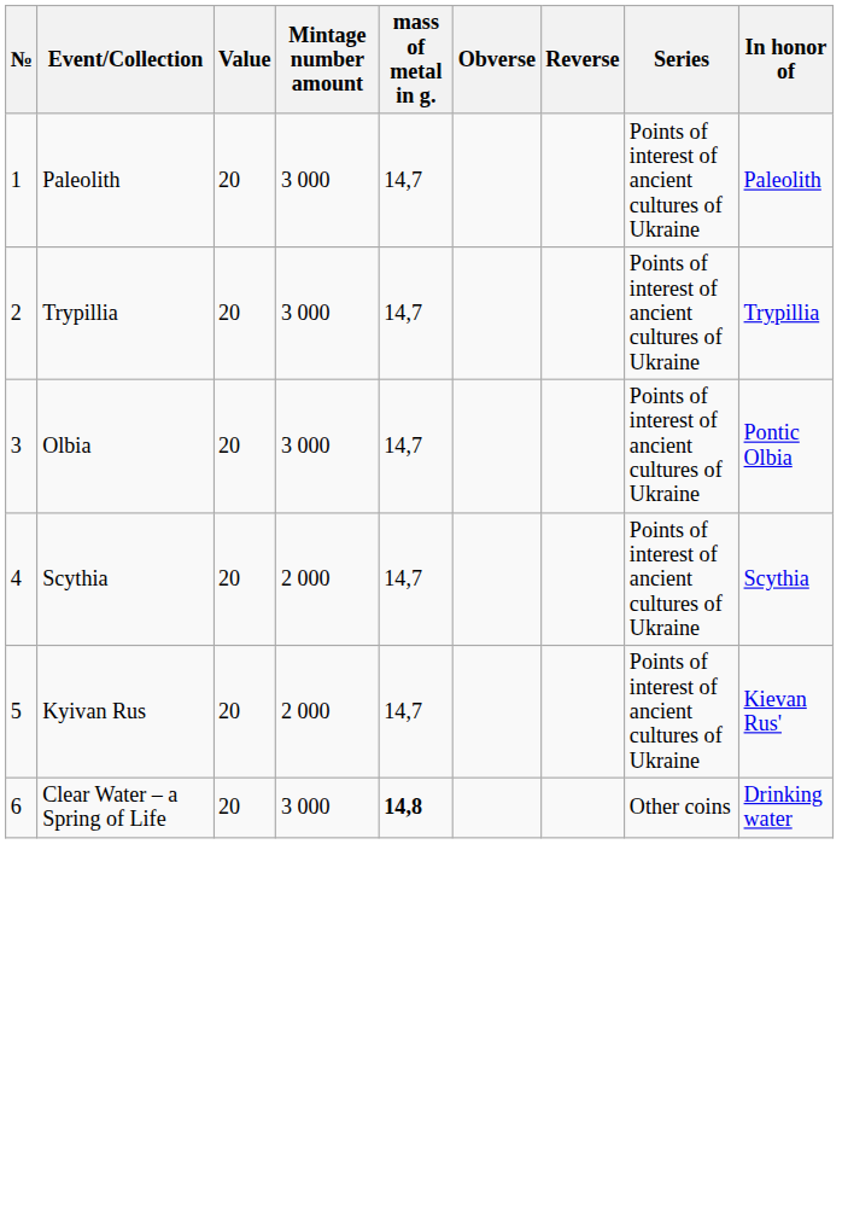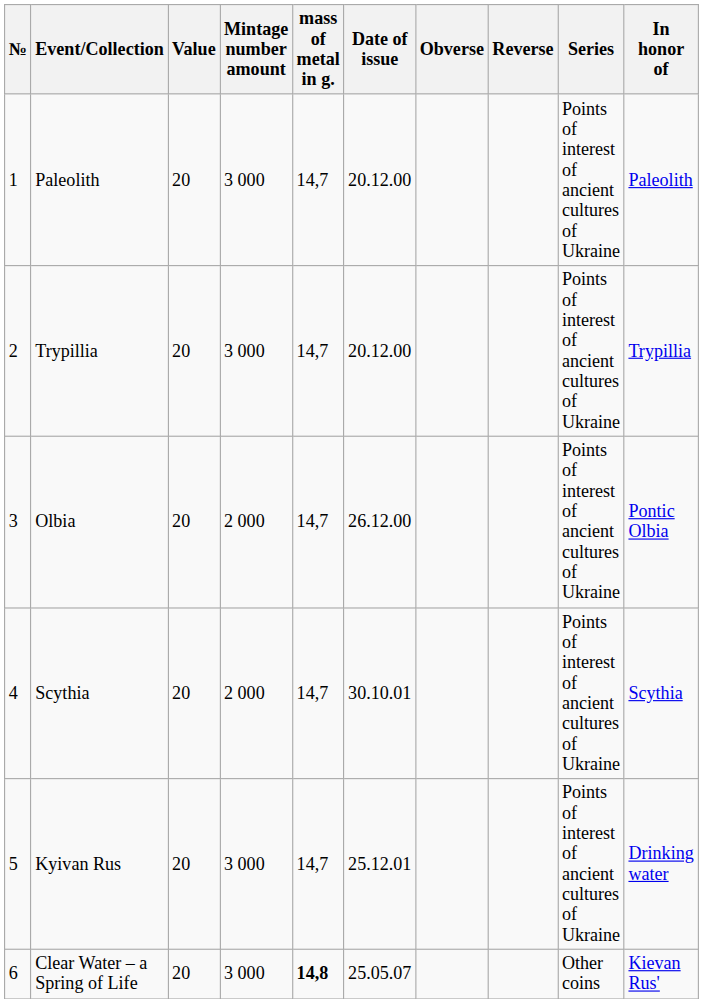+ column: Date of issue | 20.12.00 | 20.12.00 | 26.12.00 | 30.10.01 | 25.12.01 | 25.05.07
Olbia | Mintage number amount: 3 000 -> 2 000
Kyivan Rus | Mintage number amount: 2 000 -> 3 000
Kyivan Rus | In honor of: Kievan Rus' -> Drinking water
Clear Water – a Spring of Life | In honor of: Drinking water -> Kievan Rus'
